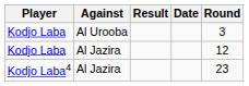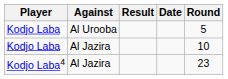Kodjo Laba / Al Urooba | Round: 3 -> 5
Kodjo Laba / Al Jazira | Round: 12 -> 10
